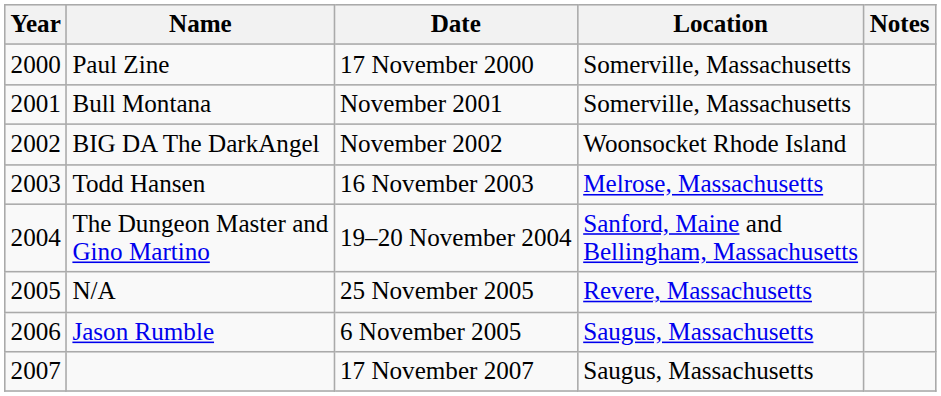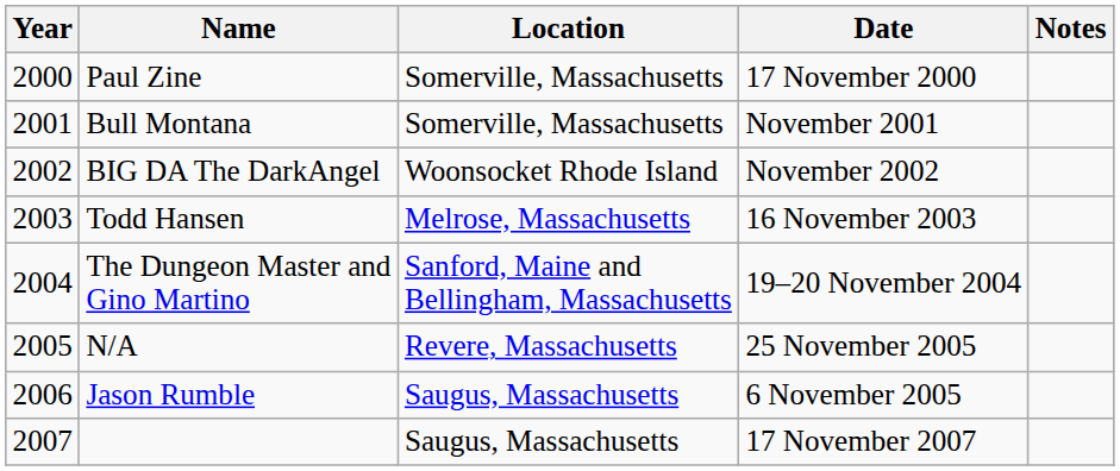columns swapped: Date <-> Location
